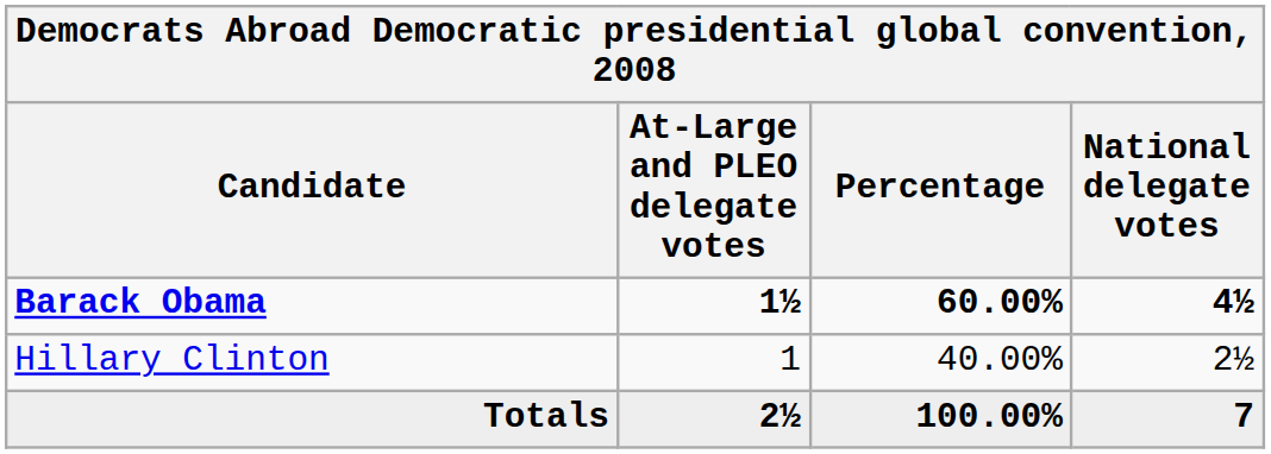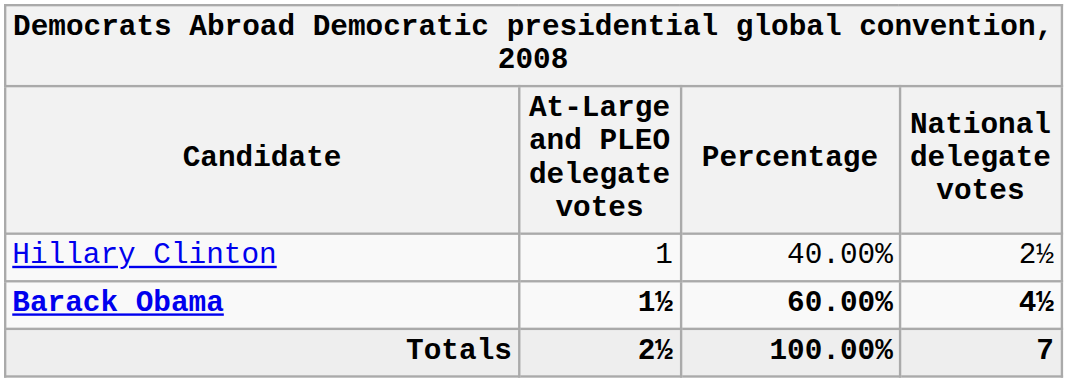rows swapped: Barack Obama <-> Hillary Clinton
